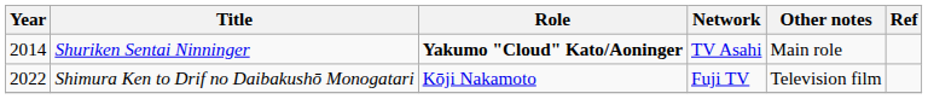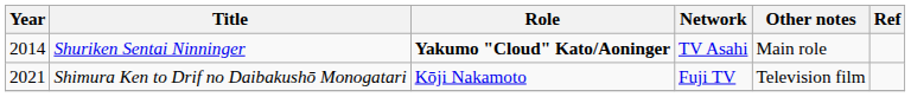Shimura Ken to Drif no Daibakushō Monogatari | Year: 2022 -> 2021
